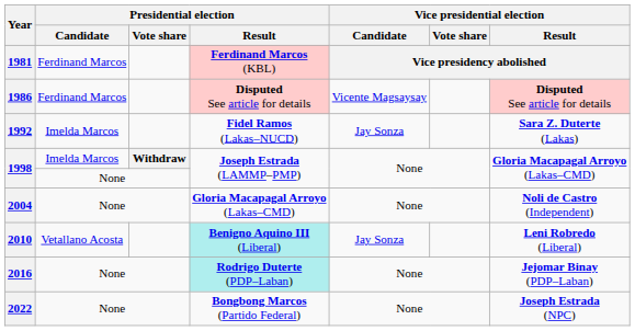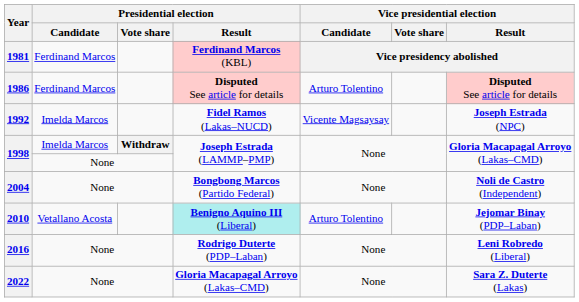1986 | Vice presidential election / Candidate: Vicente Magsaysay -> Arturo Tolentino
1992 | Vice presidential election / Candidate: Jay Sonza -> Vicente Magsaysay
1992 | Vice presidential election / Result: Sara Z. Duterte (Lakas) -> Joseph Estrada (NPC)
2004 | Presidential election / Result: Gloria Macapagal Arroyo (Lakas–CMD) -> Bongbong Marcos (Partido Federal)
2010 | Vice presidential election / Candidate: Jay Sonza -> Arturo Tolentino
2010 | Vice presidential election / Result: Leni Robredo (Liberal) -> Jejomar Binay (PDP–Laban)
2016 | Presidential election / Result: paleturquoise background -> no background
2016 | Vice presidential election / Result: Jejomar Binay (PDP–Laban) -> Leni Robredo (Liberal)
2022 | Presidential election / Result: Bongbong Marcos (Partido Federal) -> Gloria Macapagal Arroyo (Lakas–CMD)
2022 | Vice presidential election / Result: Joseph Estrada (NPC) -> Sara Z. Duterte (Lakas)
